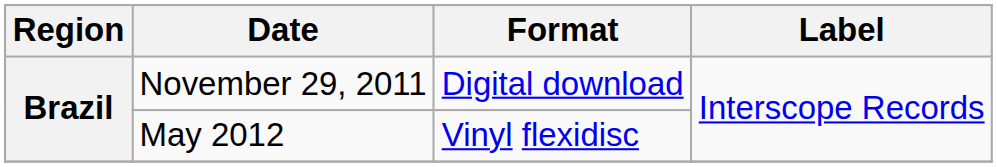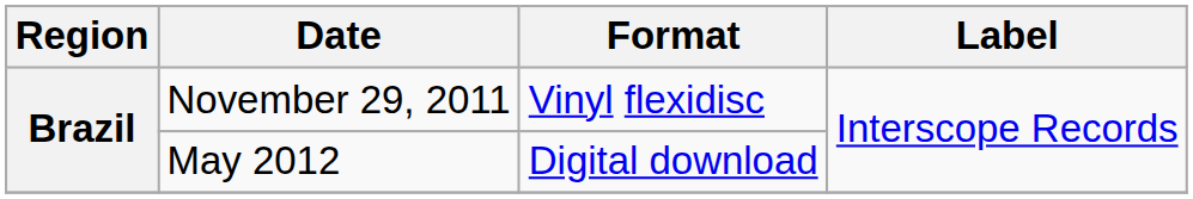November 29, 2011 | Format: Digital download -> Vinyl flexidisc
May 2012 | Format: Vinyl flexidisc -> Digital download
